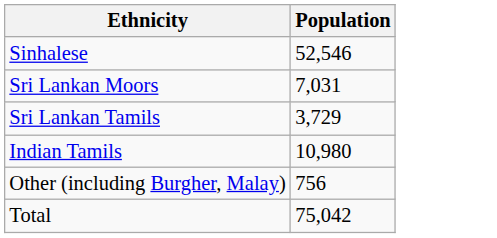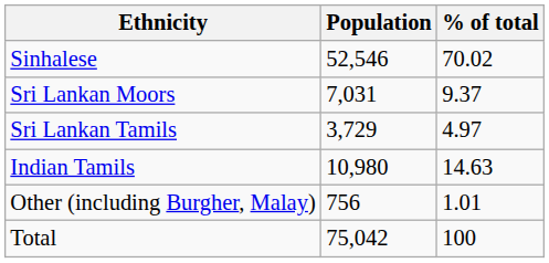+ column: % of total | 70.02 | 9.37 | 4.97 | 14.63 | 1.01 | 100
